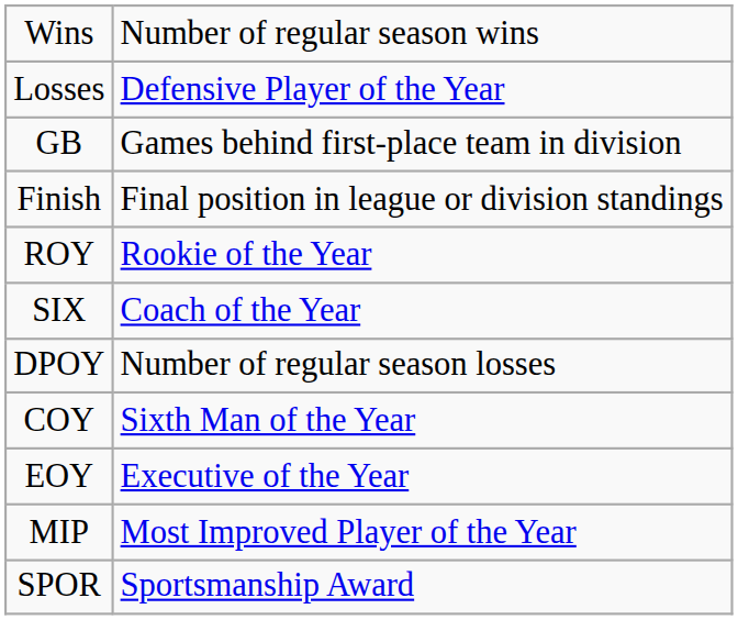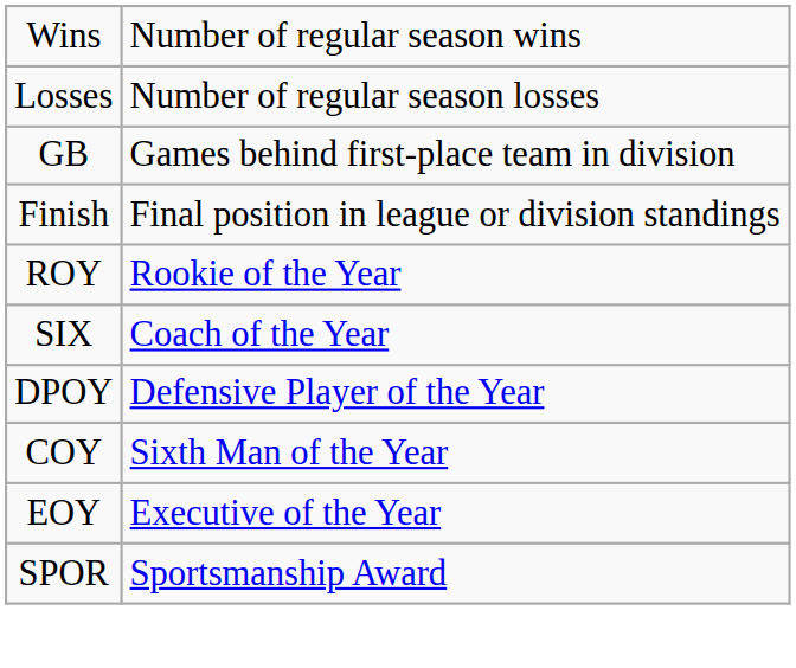Losses | column 2: Defensive Player of the Year -> Number of regular season losses
DPOY | column 2: Number of regular season losses -> Defensive Player of the Year
- row: MIP | Most Improved Player of the Year
